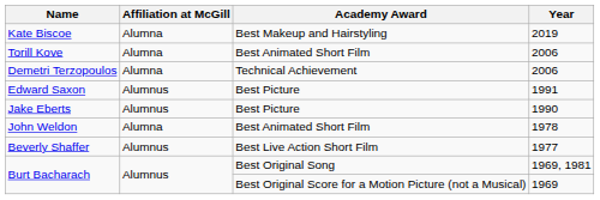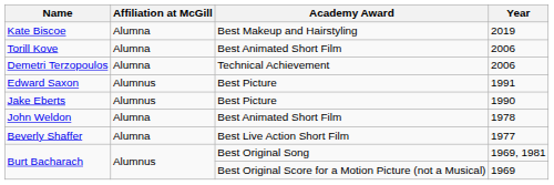Beverly Shaffer | Affiliation at McGill: Alumnus -> Alumna
